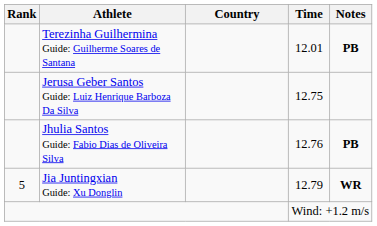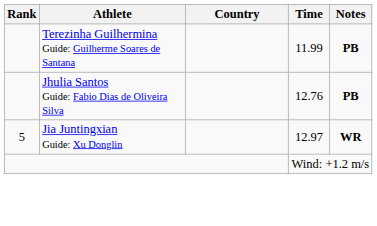Terezinha Guilhermina Guide: Guilherme Soares de Santana | Time: 12.01 -> 11.99
- row: Jerusa Geber Santos Guide: Luiz Henrique Barboza Da Silva | 12.75
Jia Juntingxian Guide: Xu Donglin | Time: 12.79 -> 12.97
